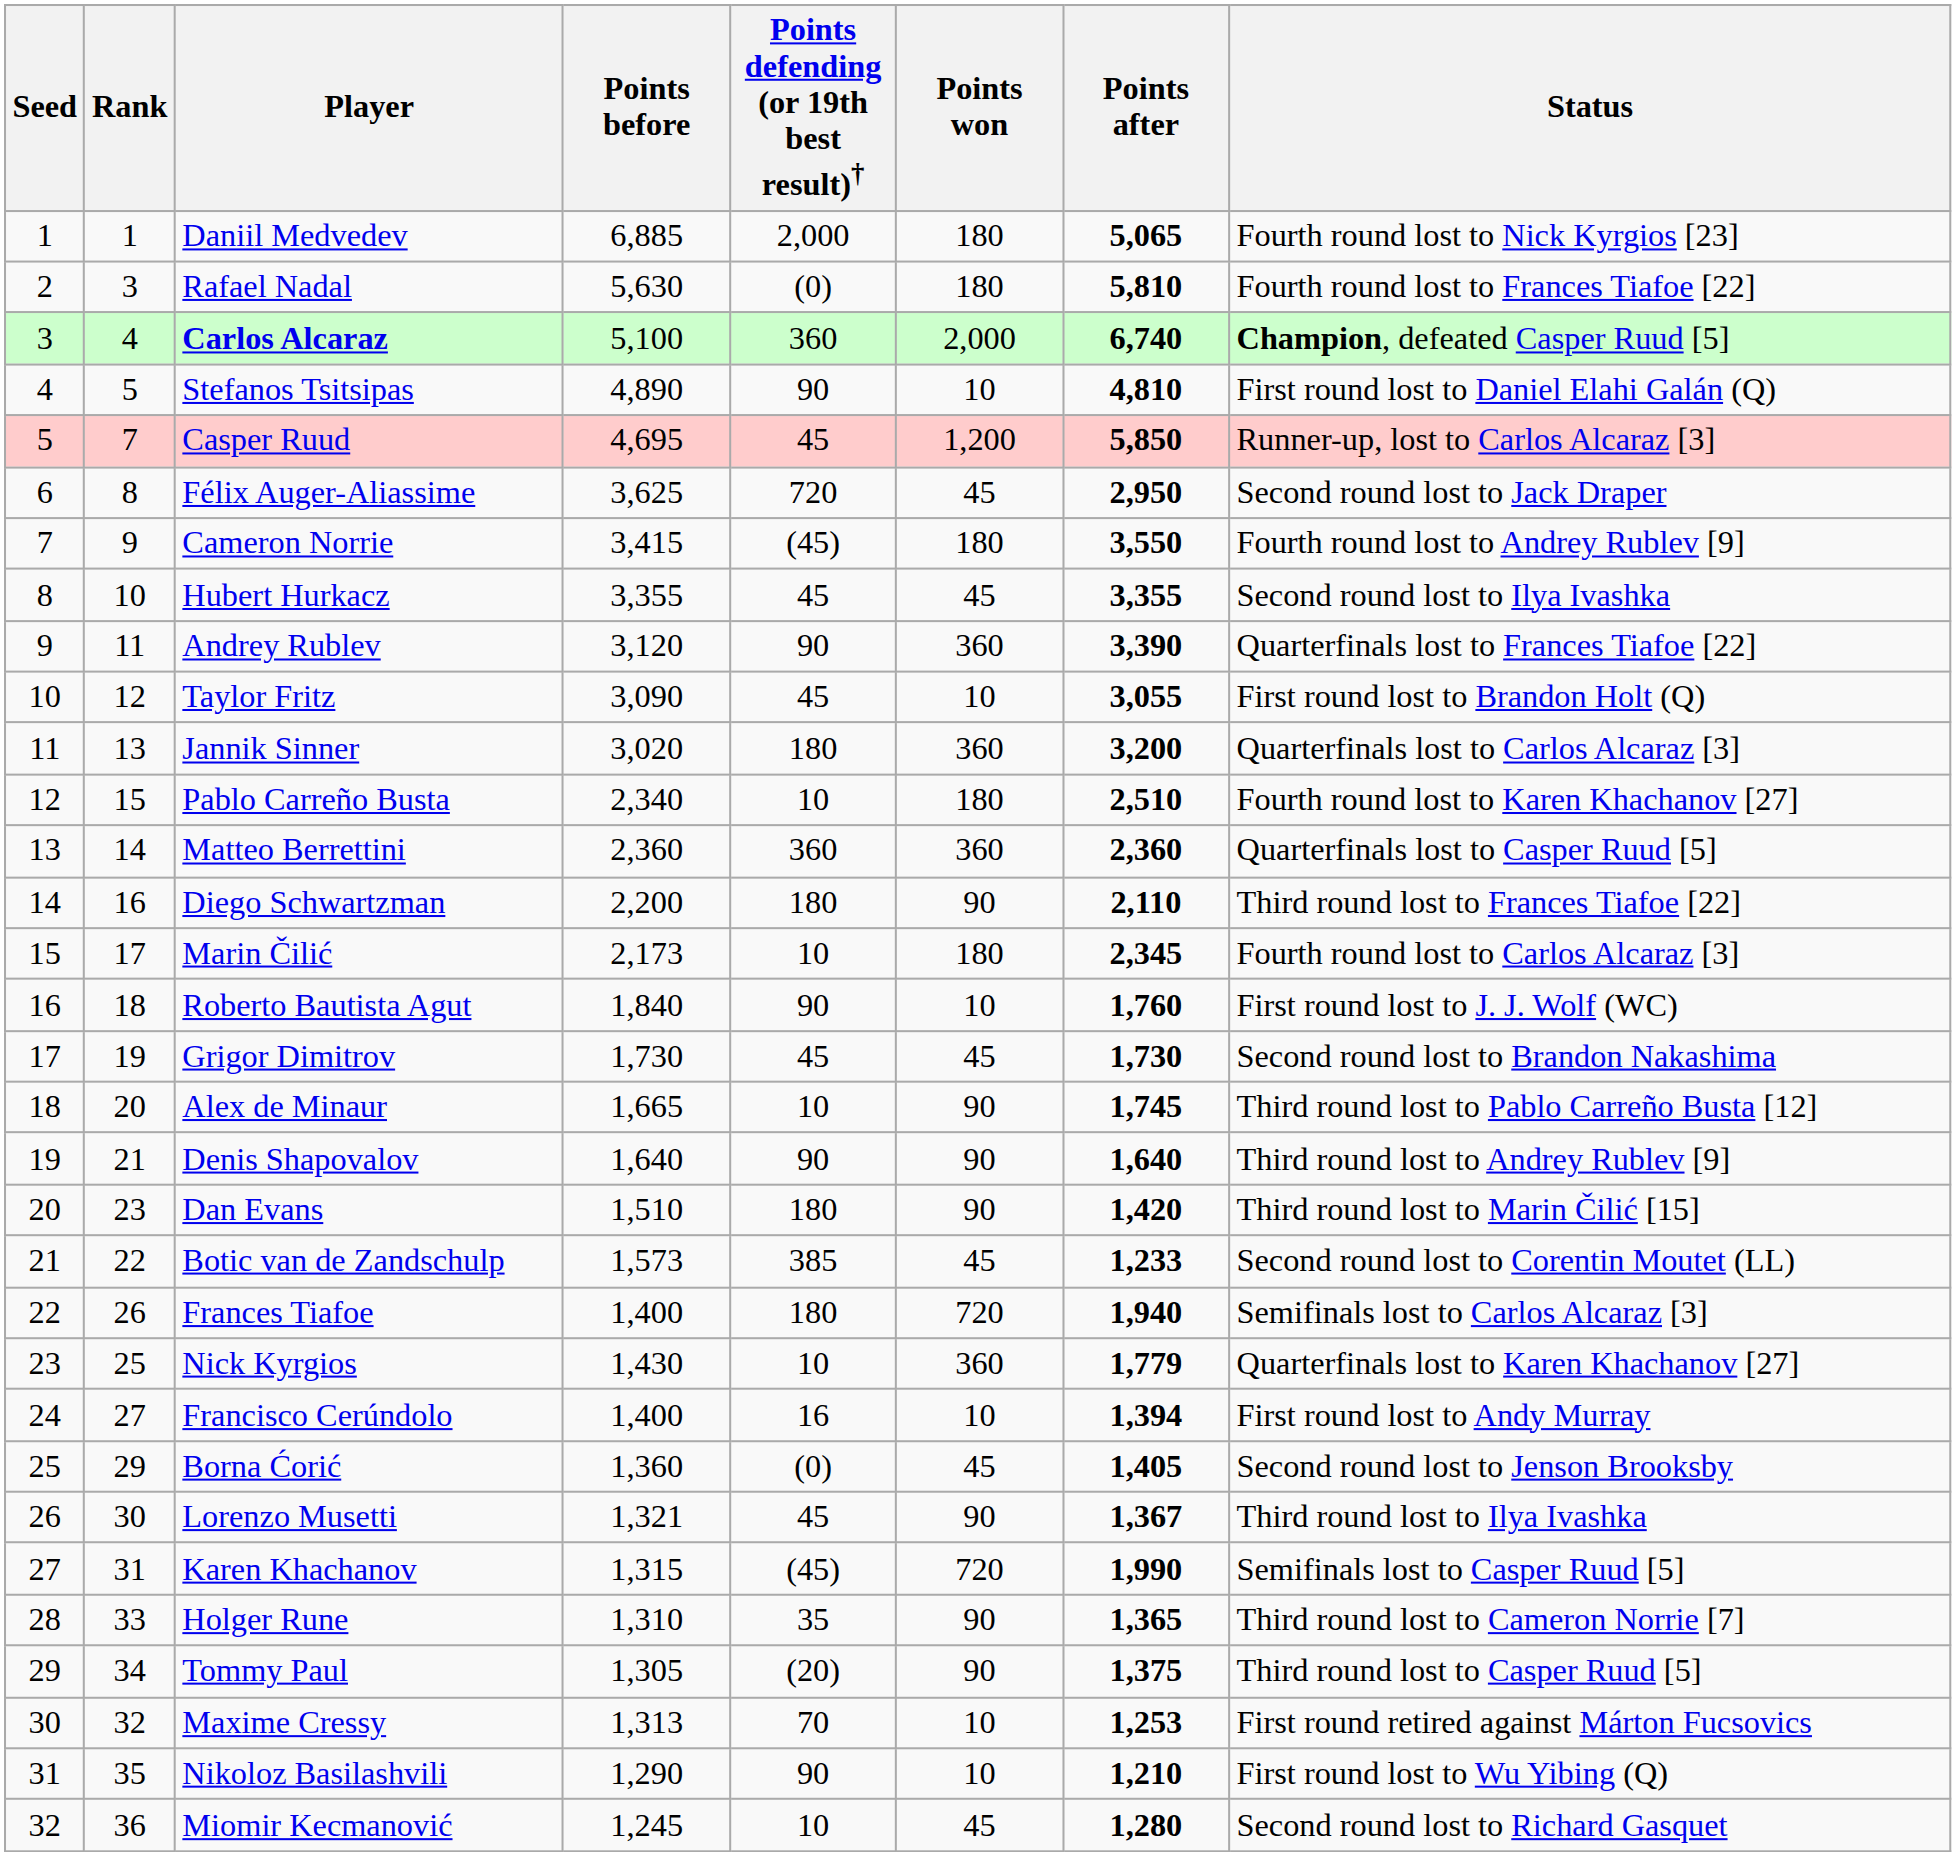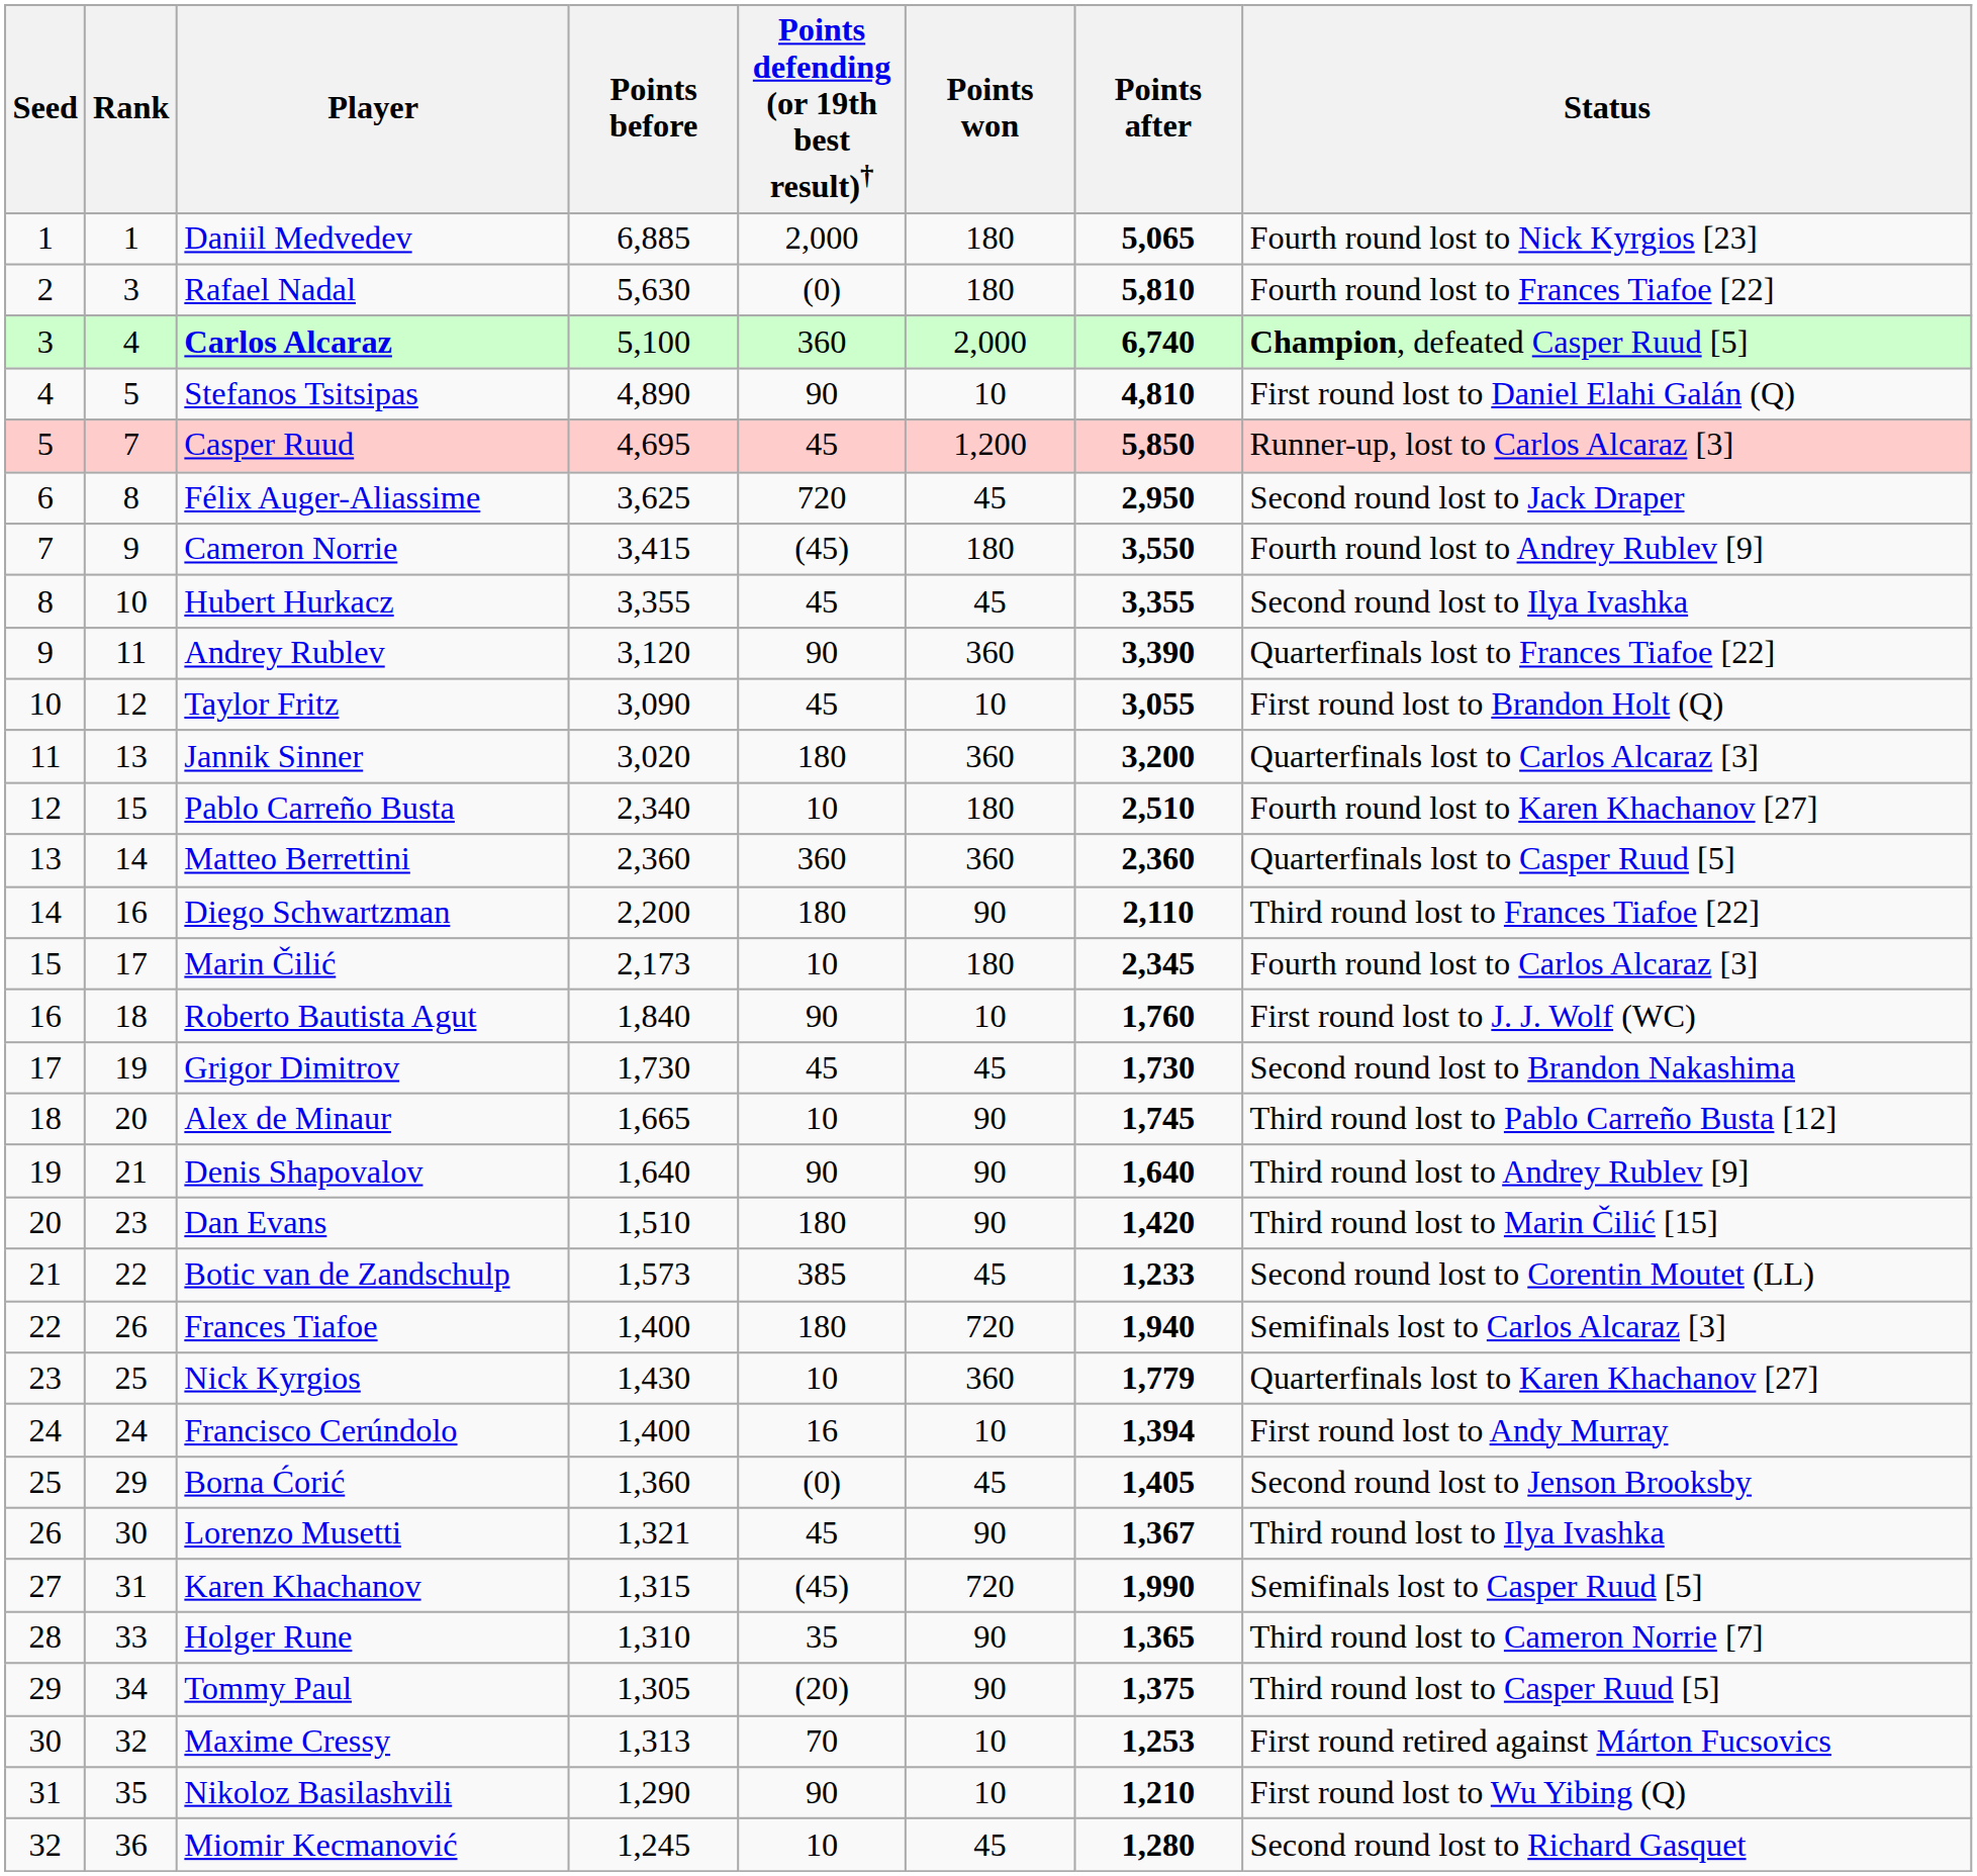Francisco Cerúndolo | Rank: 27 -> 24
